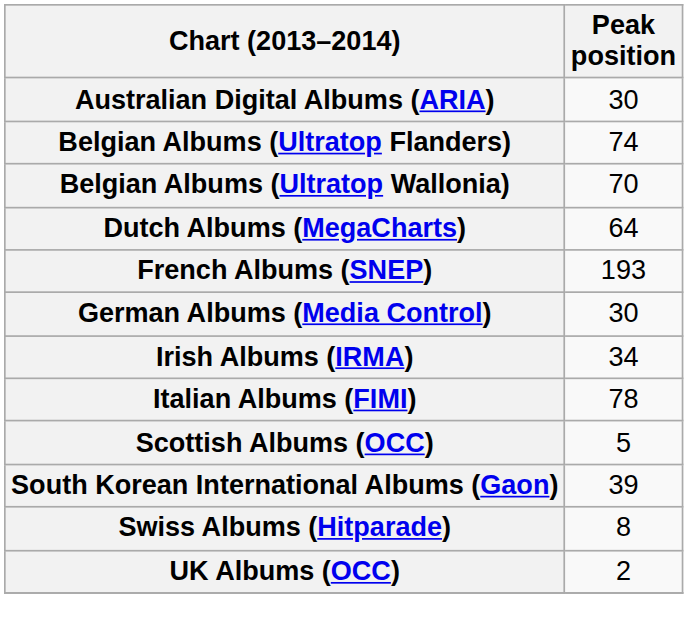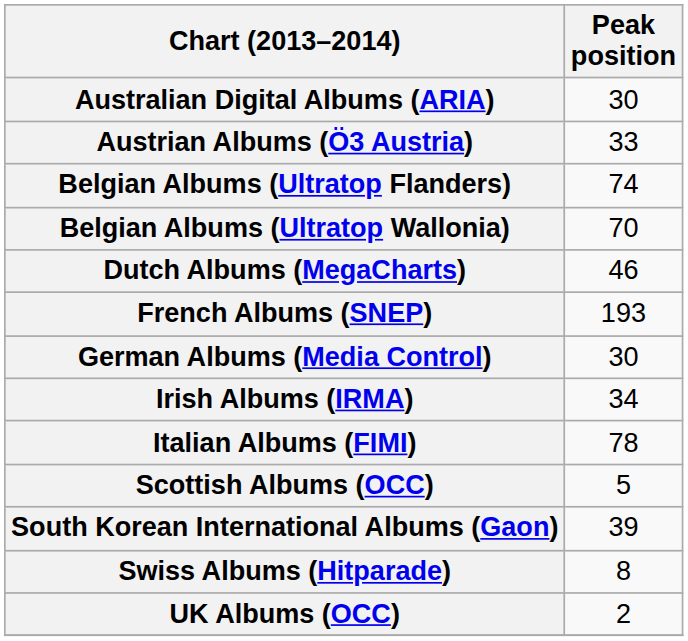+ row: Austrian Albums (Ö3 Austria) | 33
Dutch Albums (MegaCharts) | Peak position: 64 -> 46
